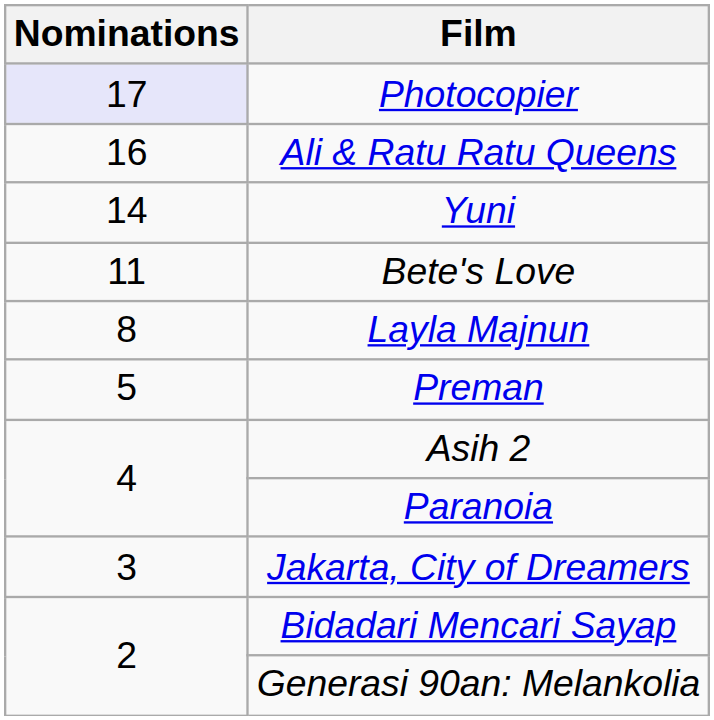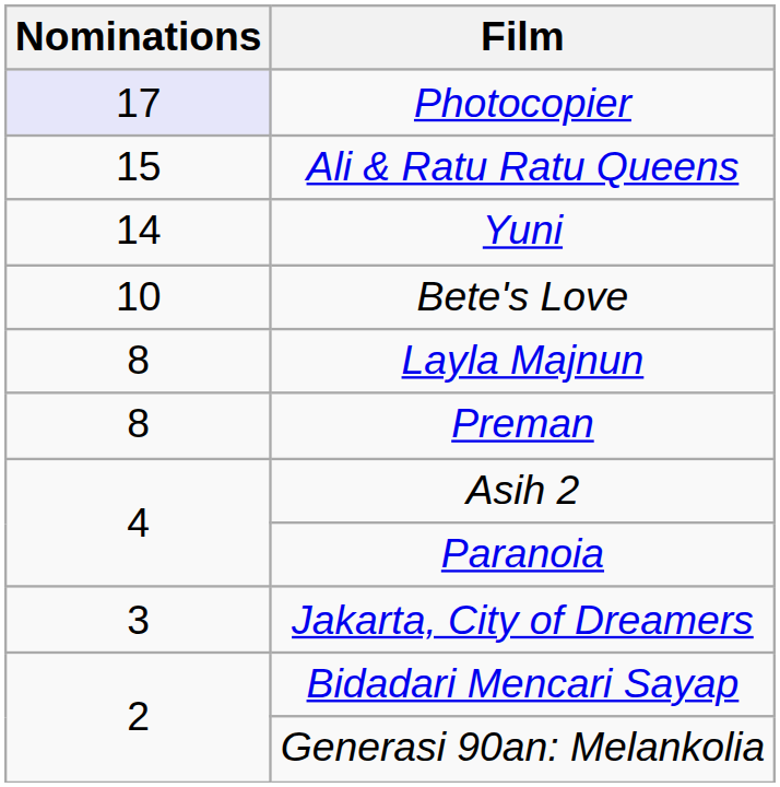Ali & Ratu Ratu Queens | Nominations: 16 -> 15
Bete's Love | Nominations: 11 -> 10
Preman | Nominations: 5 -> 8
